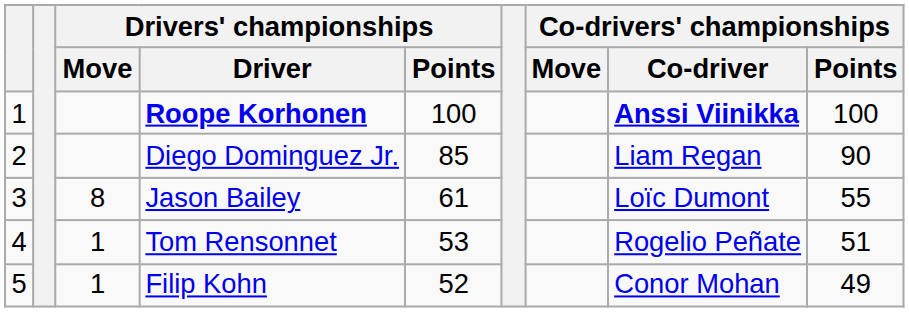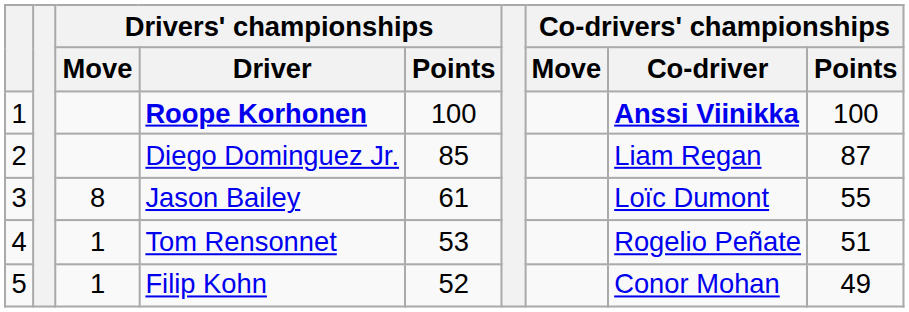Diego Dominguez Jr. | Co-drivers' championships / Points: 90 -> 87
